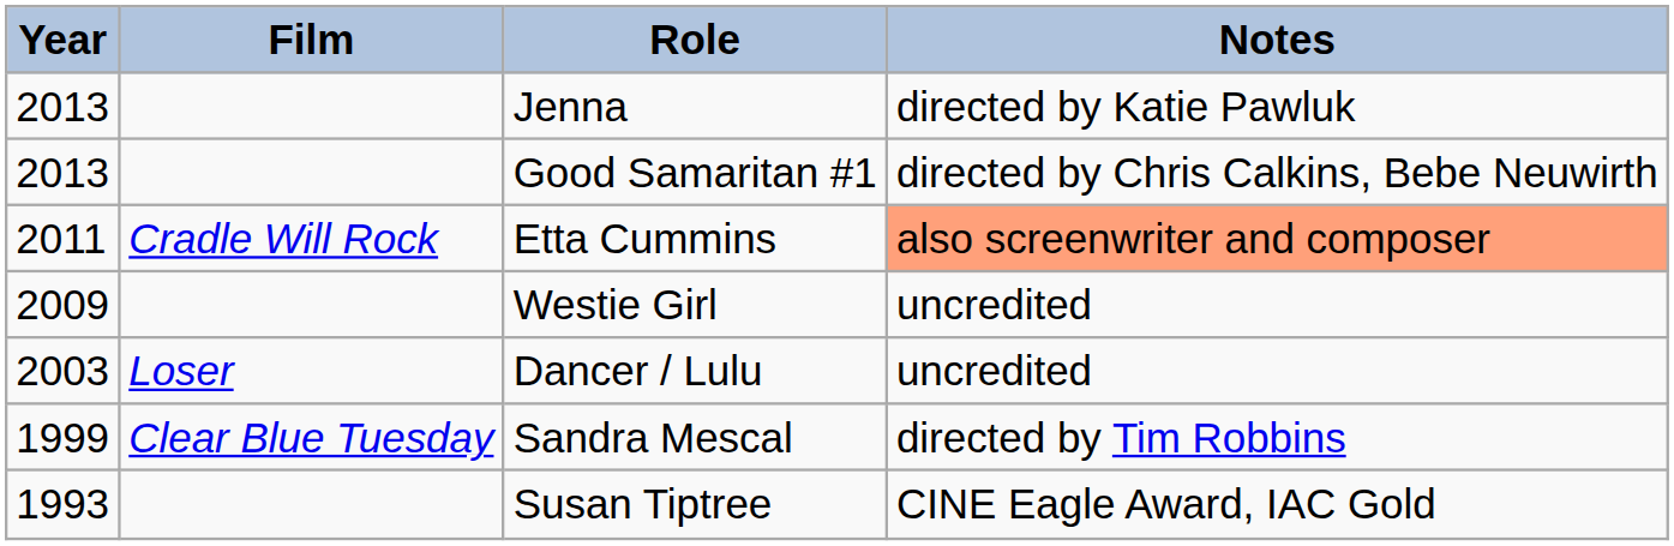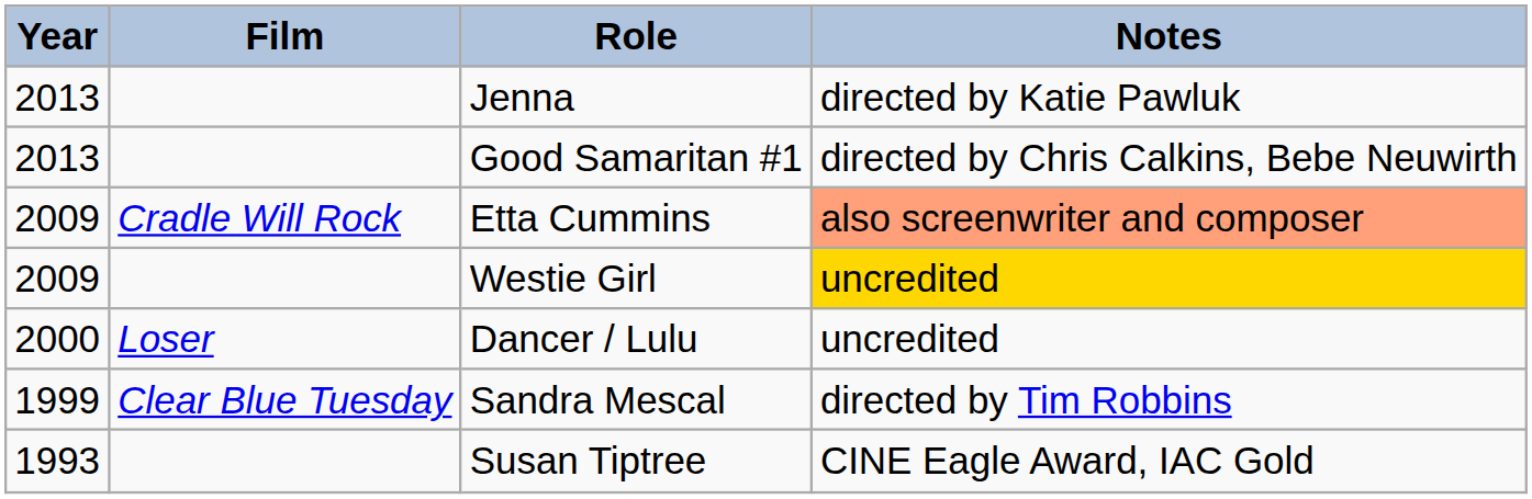Etta Cummins | Year: 2011 -> 2009
Westie Girl | Notes: no background -> gold background
Dancer / Lulu | Year: 2003 -> 2000
